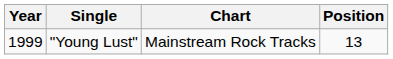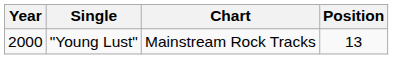"Young Lust" | Year: 1999 -> 2000
